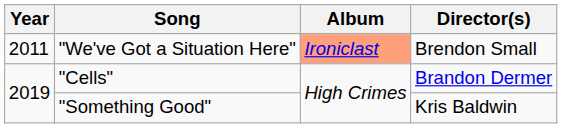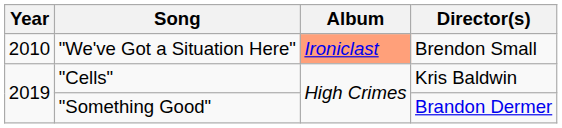"We've Got a Situation Here" | Year: 2011 -> 2010
"Cells" | Director(s): Brandon Dermer -> Kris Baldwin
"Something Good" | Director(s): Kris Baldwin -> Brandon Dermer
